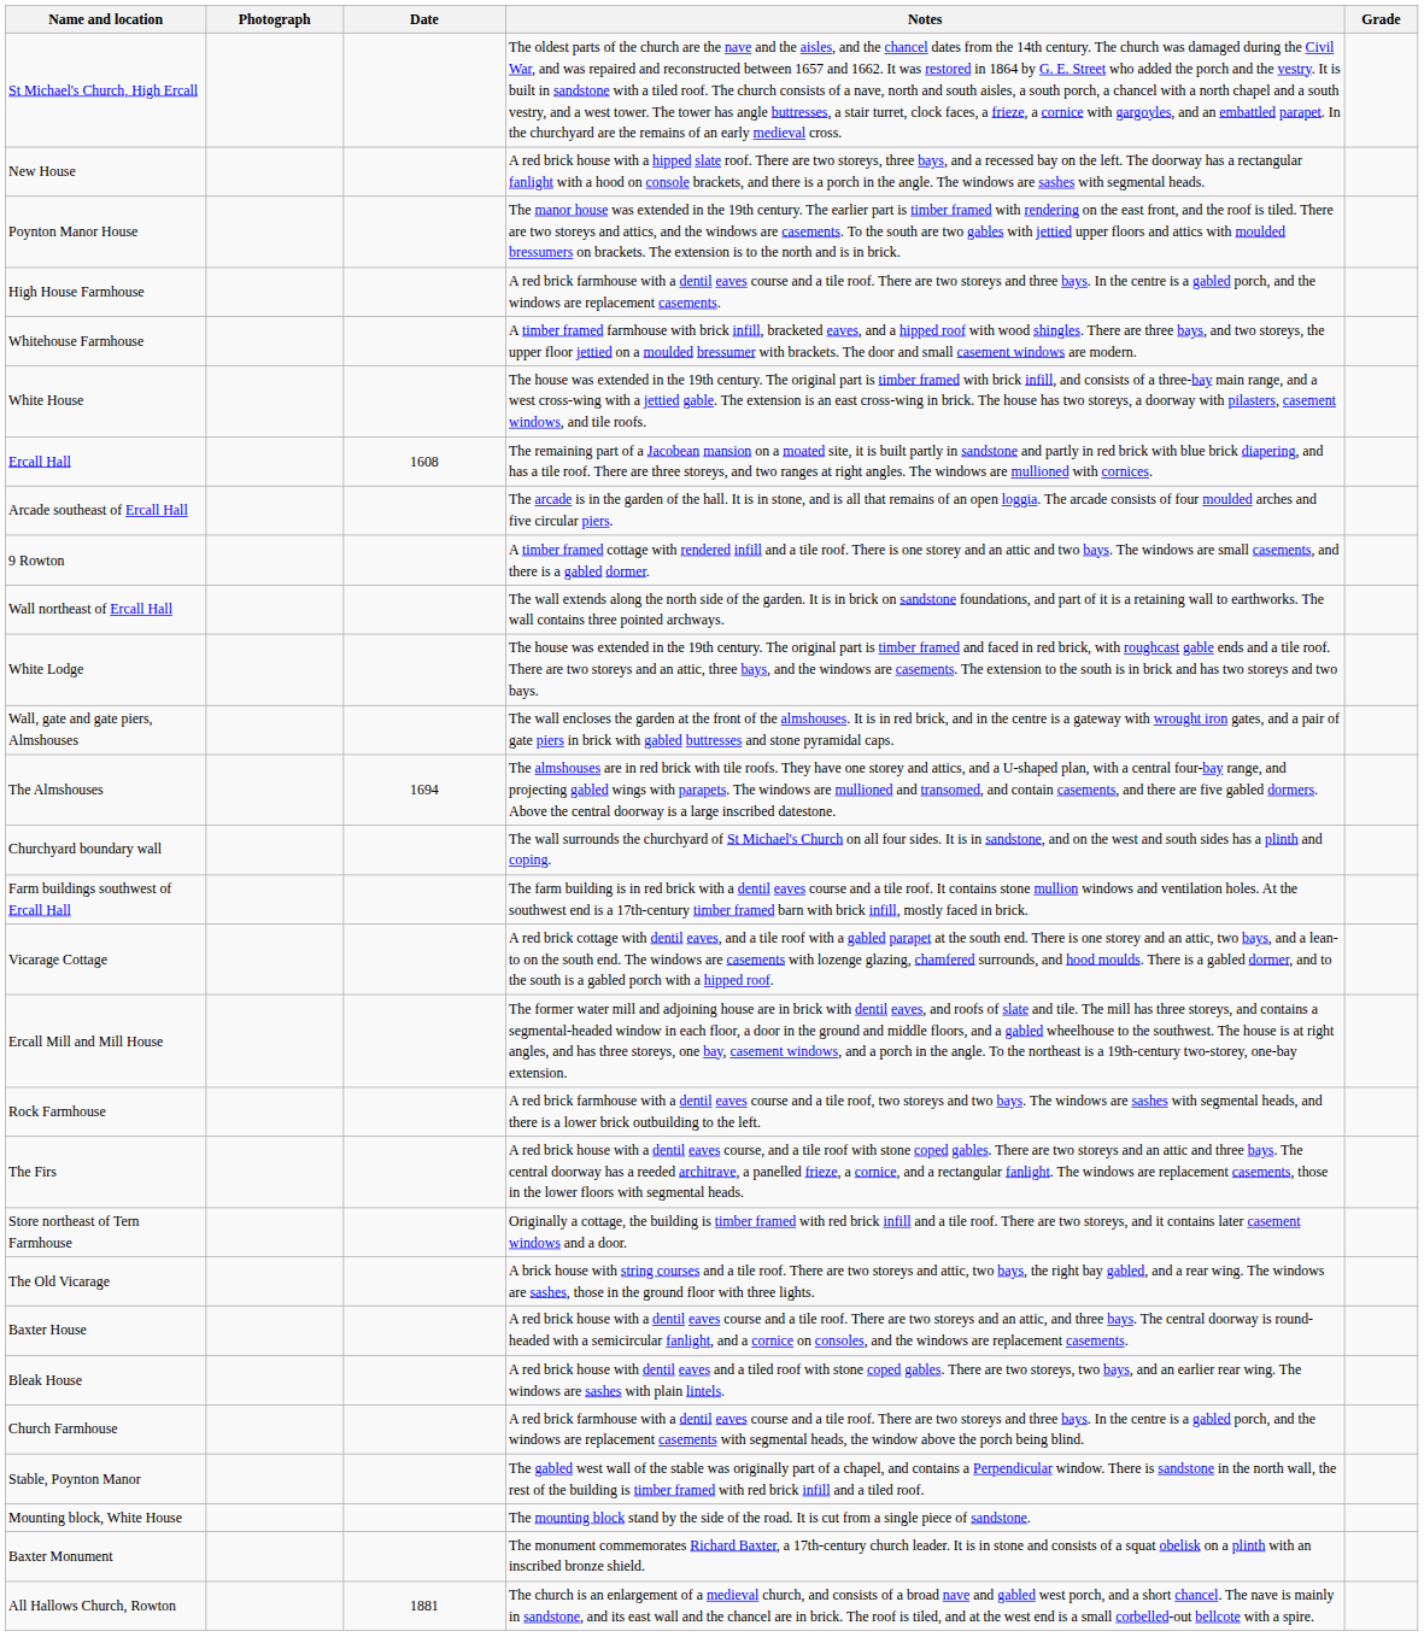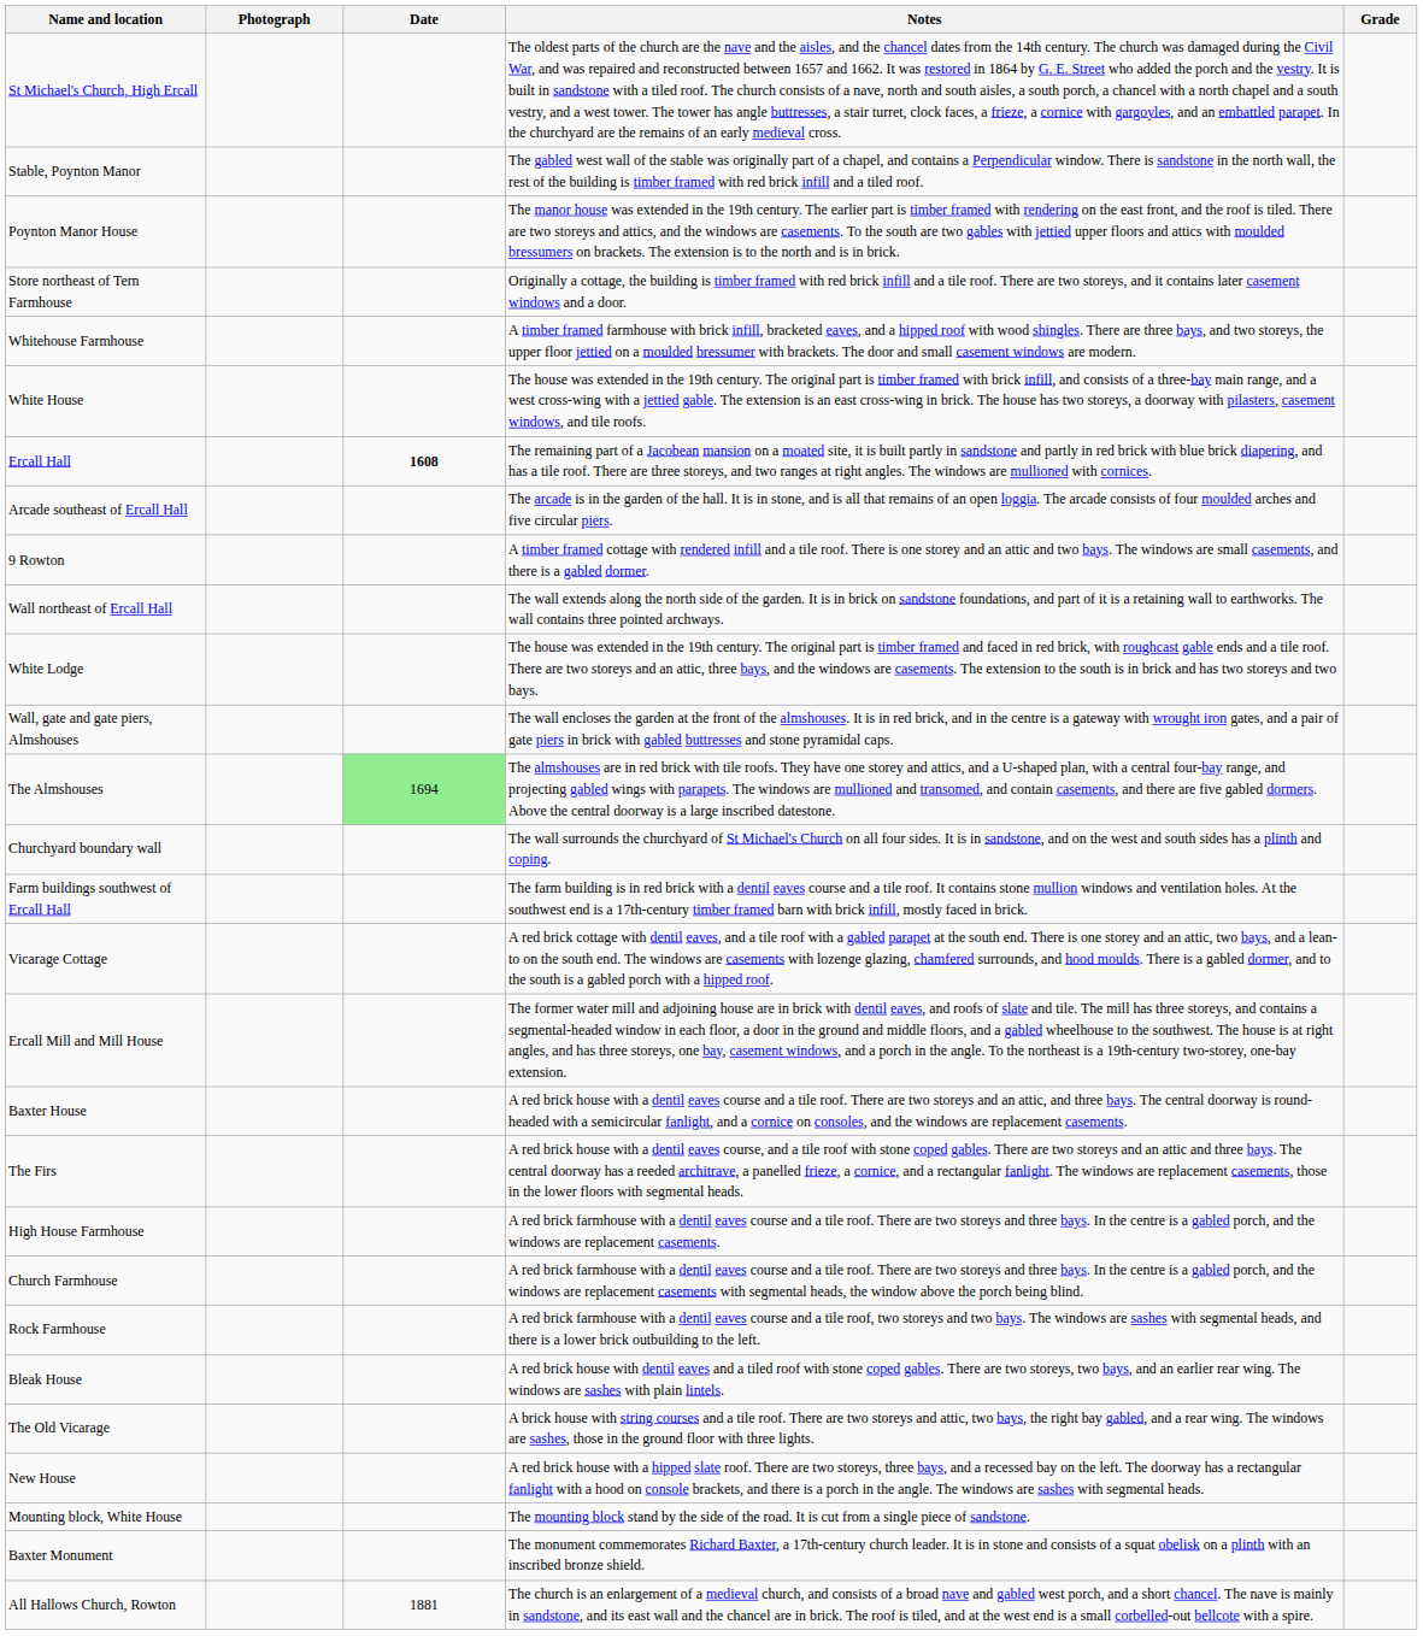rows swapped: Stable, Poynton Manor <-> New House
rows swapped: Store northeast of Tern Farmhouse <-> High House Farmhouse
Ercall Hall | Date: normal -> bold
The Almshouses | Date: no background -> lightgreen background
rows swapped: Rock Farmhouse <-> Baxter House
rows swapped: The Old Vicarage <-> Church Farmhouse
